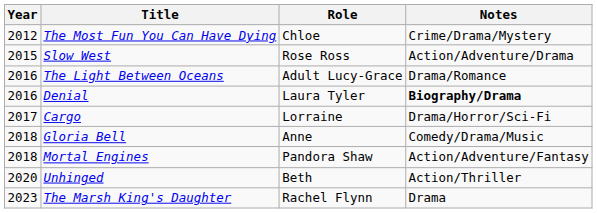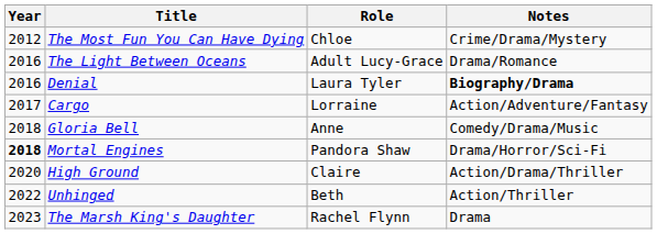- row: 2015 | Slow West | Rose Ross | Action/Adventure/Drama
Cargo | Notes: Drama/Horror/Sci-Fi -> Action/Adventure/Fantasy
Mortal Engines | Year: normal -> bold
Mortal Engines | Notes: Action/Adventure/Fantasy -> Drama/Horror/Sci-Fi
+ row: 2020 | High Ground | Claire | Action/Drama/Thriller
Unhinged | Year: 2020 -> 2022
